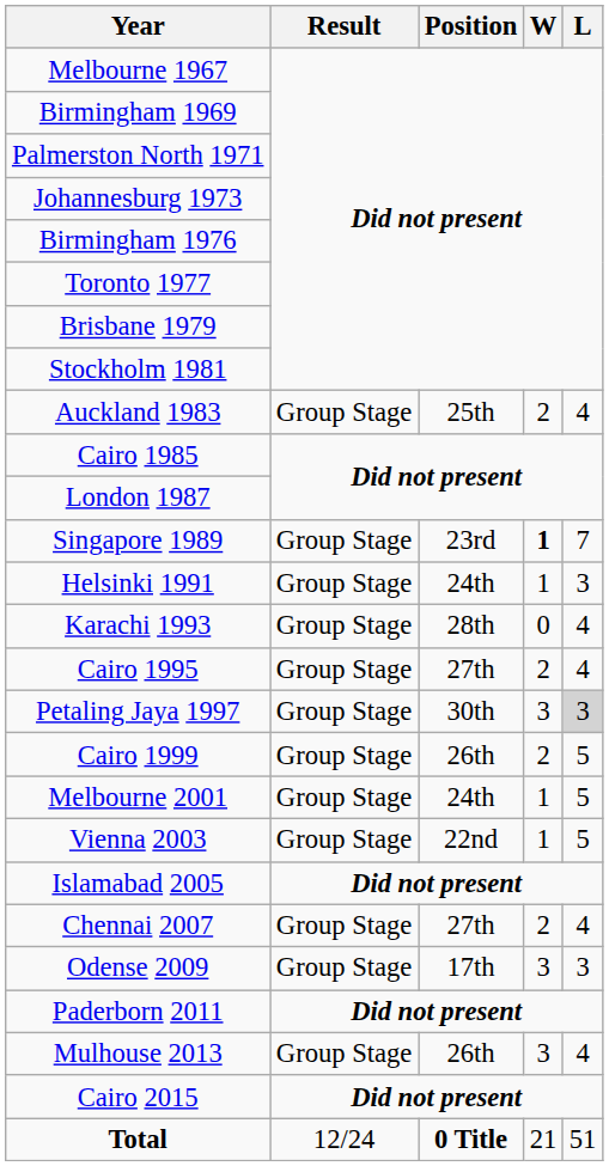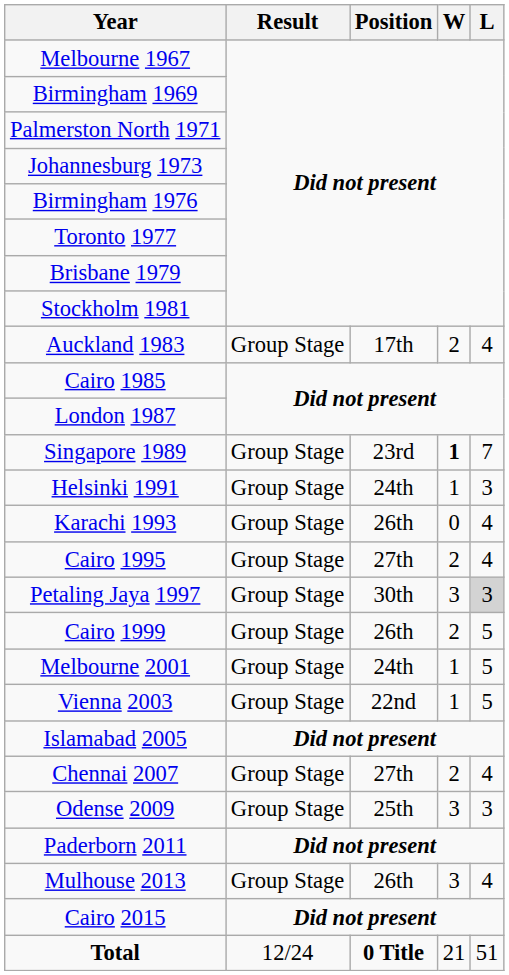Auckland 1983 | Position: 25th -> 17th
Karachi 1993 | Position: 28th -> 26th
Odense 2009 | Position: 17th -> 25th
